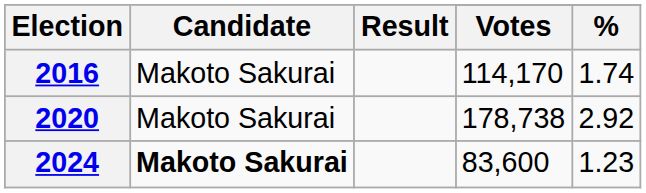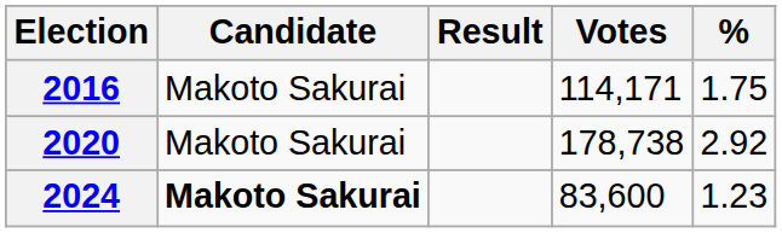2016 | Votes: 114,170 -> 114,171
2016 | %: 1.74 -> 1.75
